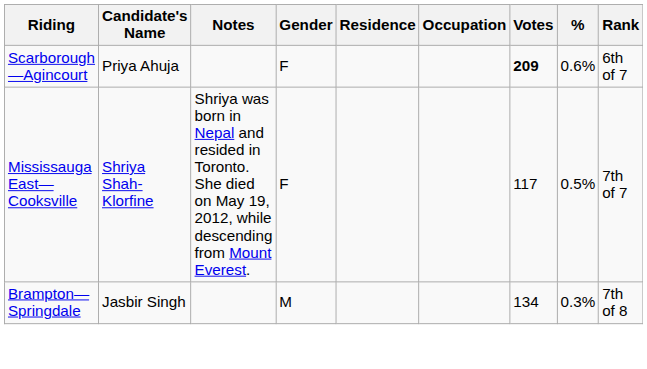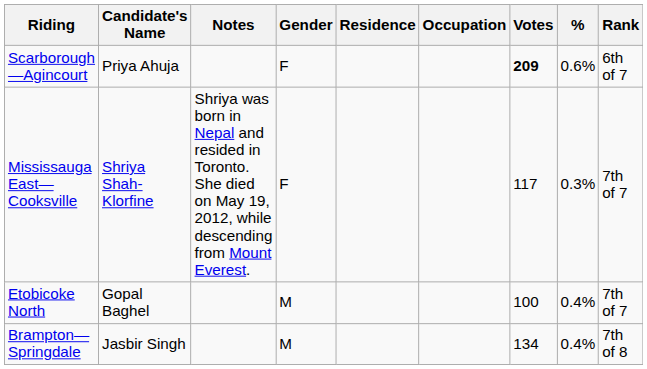Mississauga East—Cooksville | %: 0.5% -> 0.3%
+ row: Etobicoke North | Gopal Baghel | M | 100 | 0.4% | 7th of 7
Brampton—Springdale | %: 0.3% -> 0.4%
